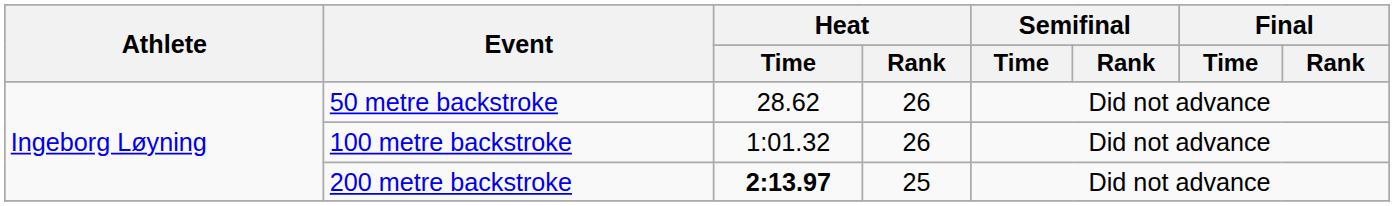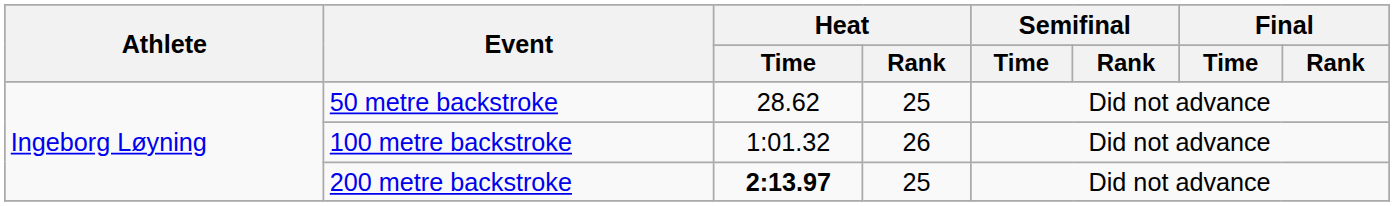50 metre backstroke | Heat / Rank: 26 -> 25
